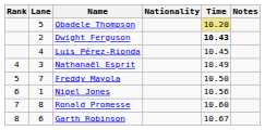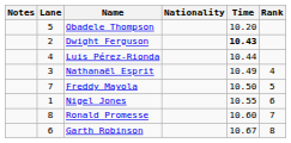columns swapped: Rank <-> Notes
Obadele Thompson | Time: khaki background -> no background
Luis Pérez-Rionda | Time: 10.45 -> 10.44
Nigel Jones | Time: 10.56 -> 10.55
